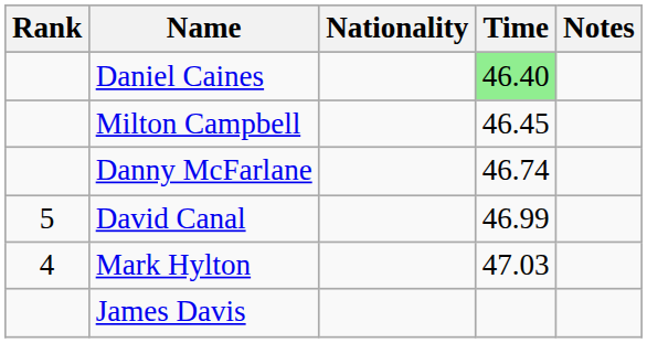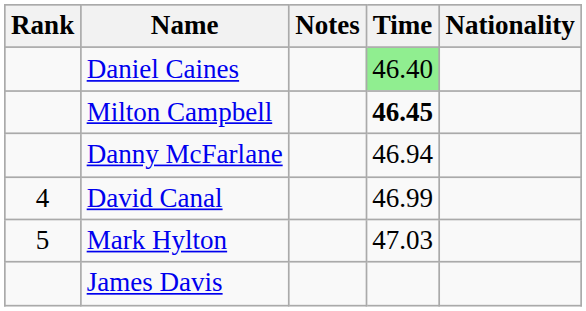columns swapped: Nationality <-> Notes
Milton Campbell | Time: normal -> bold
Danny McFarlane | Time: 46.74 -> 46.94
David Canal | Rank: 5 -> 4
Mark Hylton | Rank: 4 -> 5
